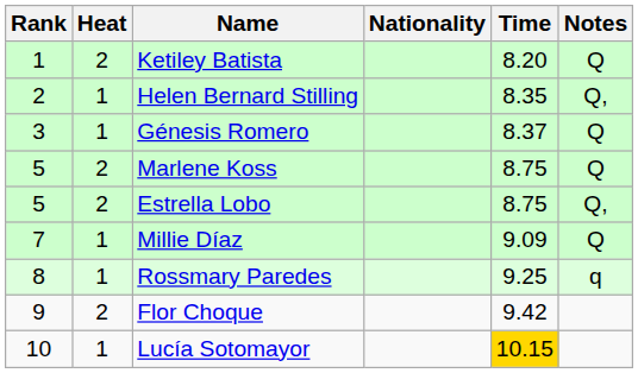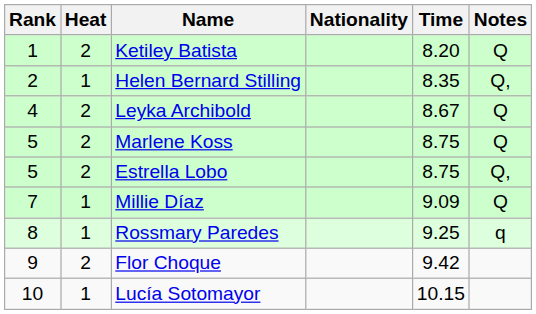- row: 3 | 1 | Génesis Romero | 8.37 | Q
+ row: 4 | 2 | Leyka Archibold | 8.67 | Q
Lucía Sotomayor | Time: gold background -> no background
